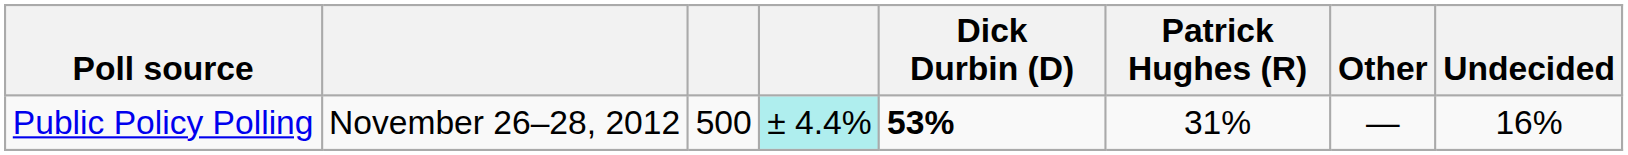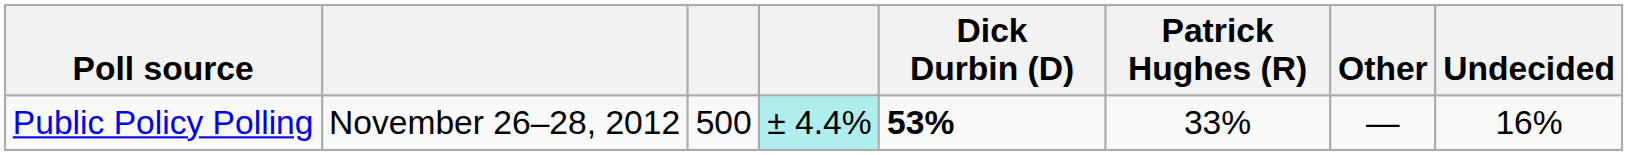Public Policy Polling | Patrick Hughes (R): 31% -> 33%
